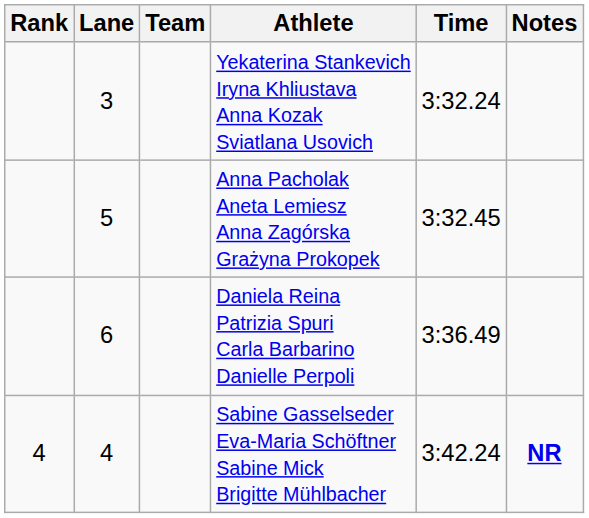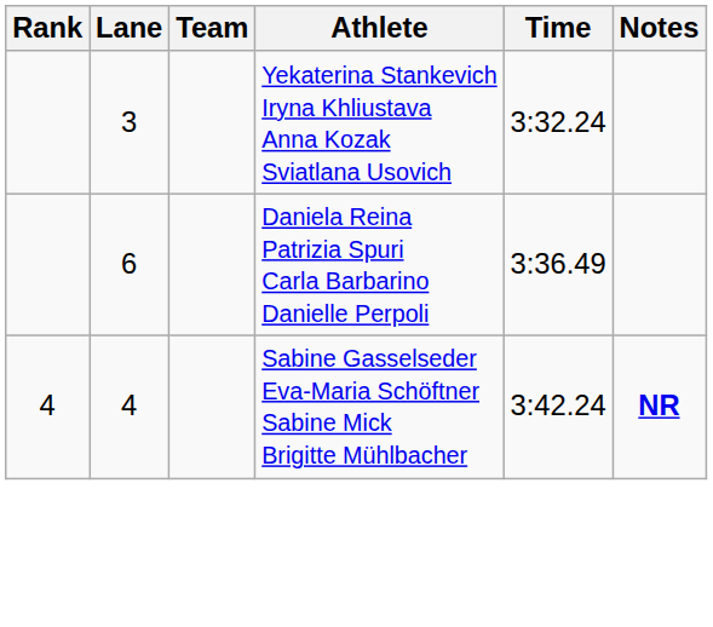- row: 5 | Anna Pacholak Aneta Lemiesz Anna Zagórska Grażyna Prokopek | 3:32.45
